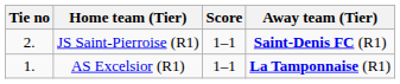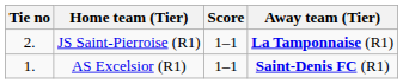JS Saint-Pierroise (R1) | Away team (Tier): Saint-Denis FC (R1) -> La Tamponnaise (R1)
AS Excelsior (R1) | Away team (Tier): La Tamponnaise (R1) -> Saint-Denis FC (R1)
